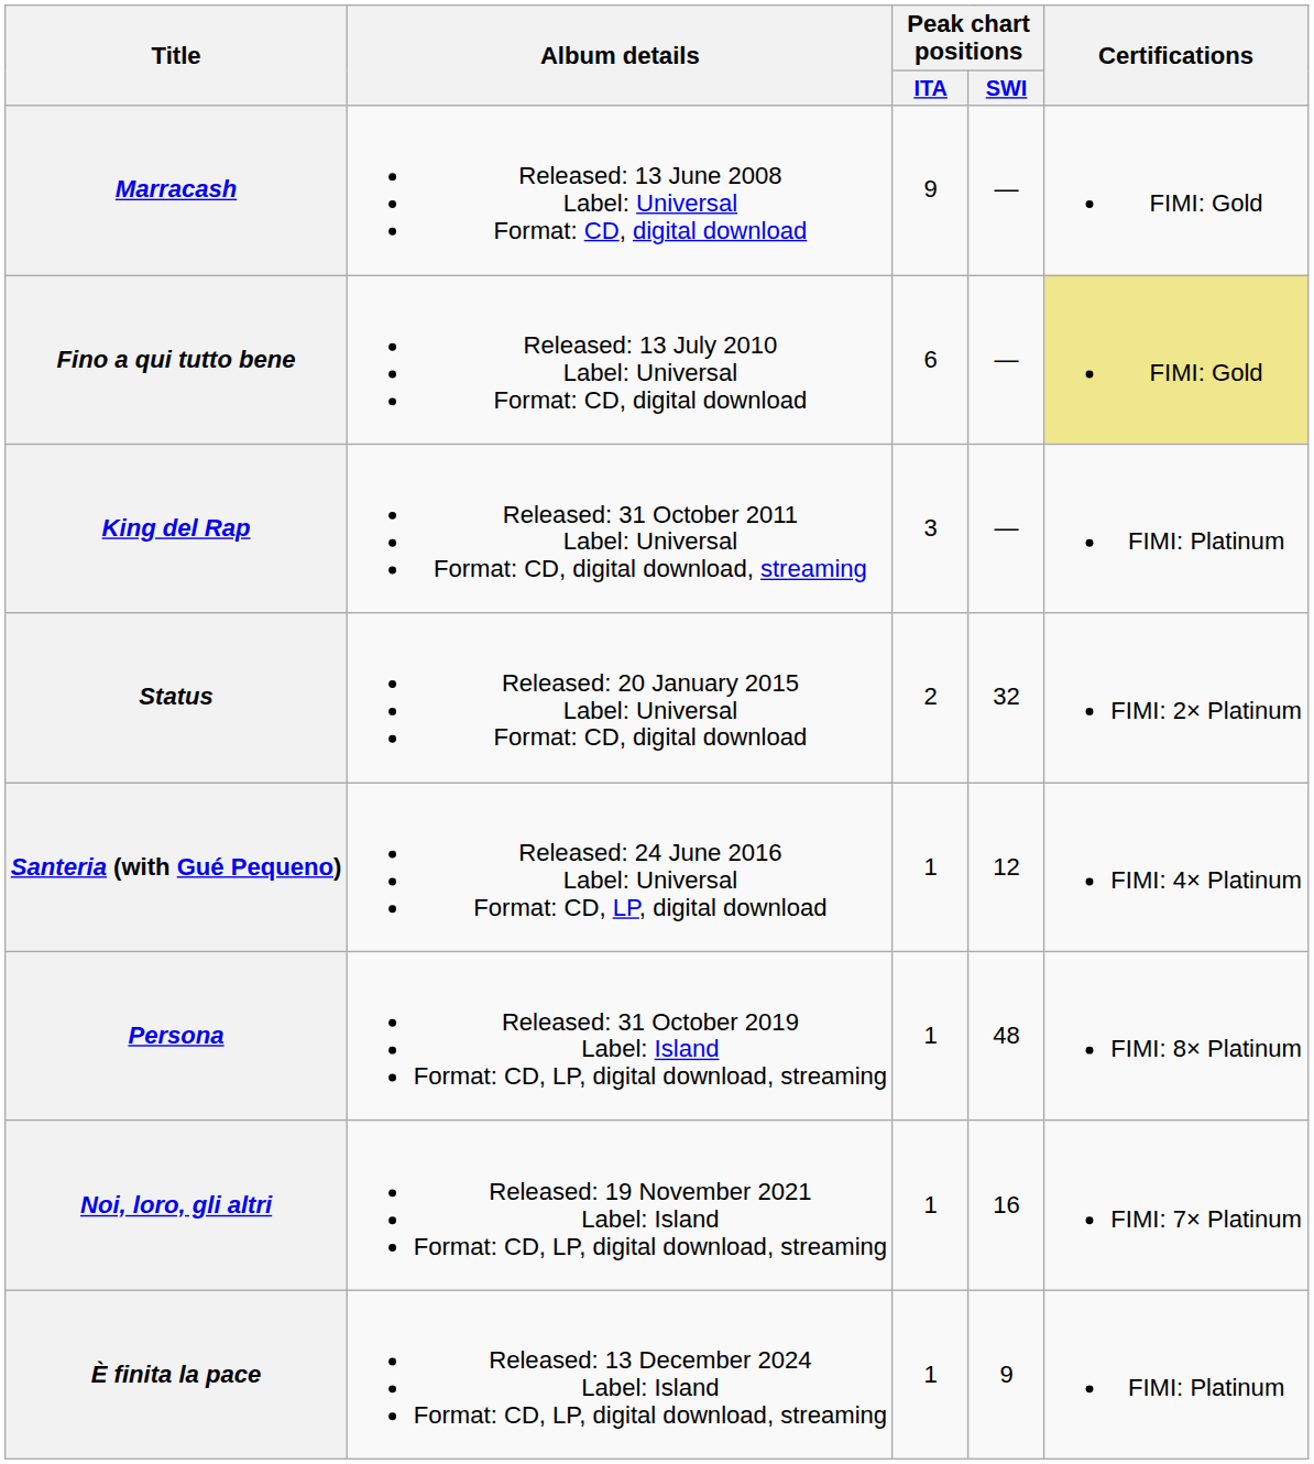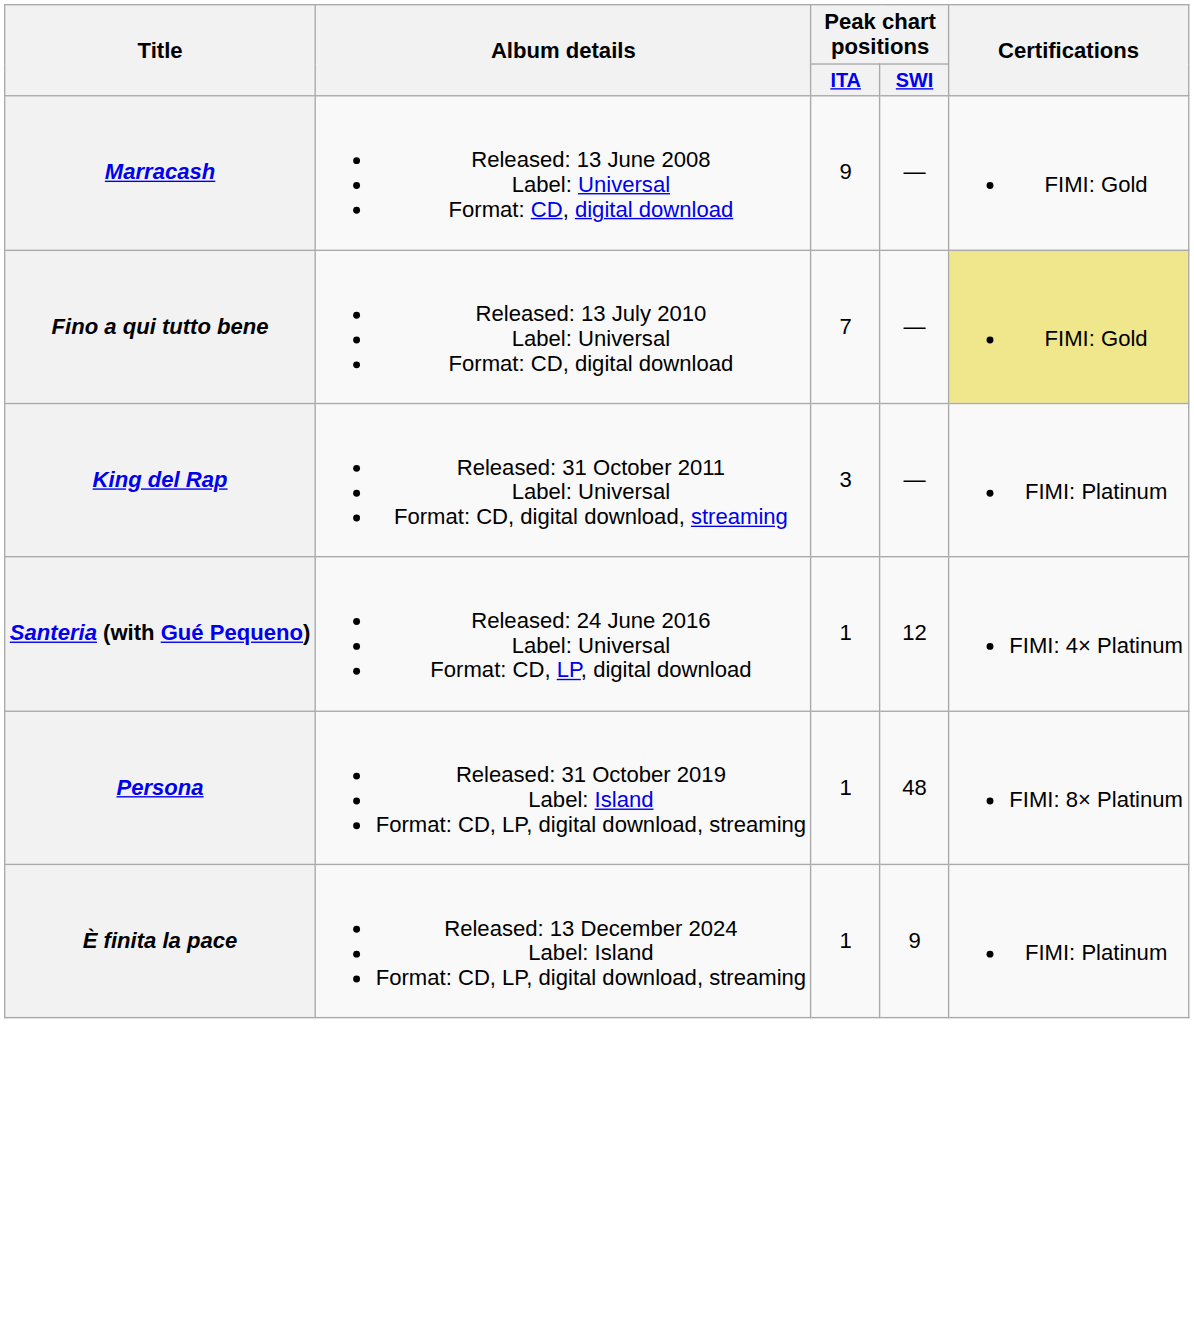Fino a qui tutto bene | Peak chart positions / ITA: 6 -> 7
- row: Status | Released: 20 January 2015 Label: Universal Format: CD, digital download | 2 | 32 | FIMI: 2× Platinum
- row: Noi, loro, gli altri | Released: 19 November 2021 Label: Island Format: CD, LP, digital download, streaming | 1 | 16 | FIMI: 7× Platinum
